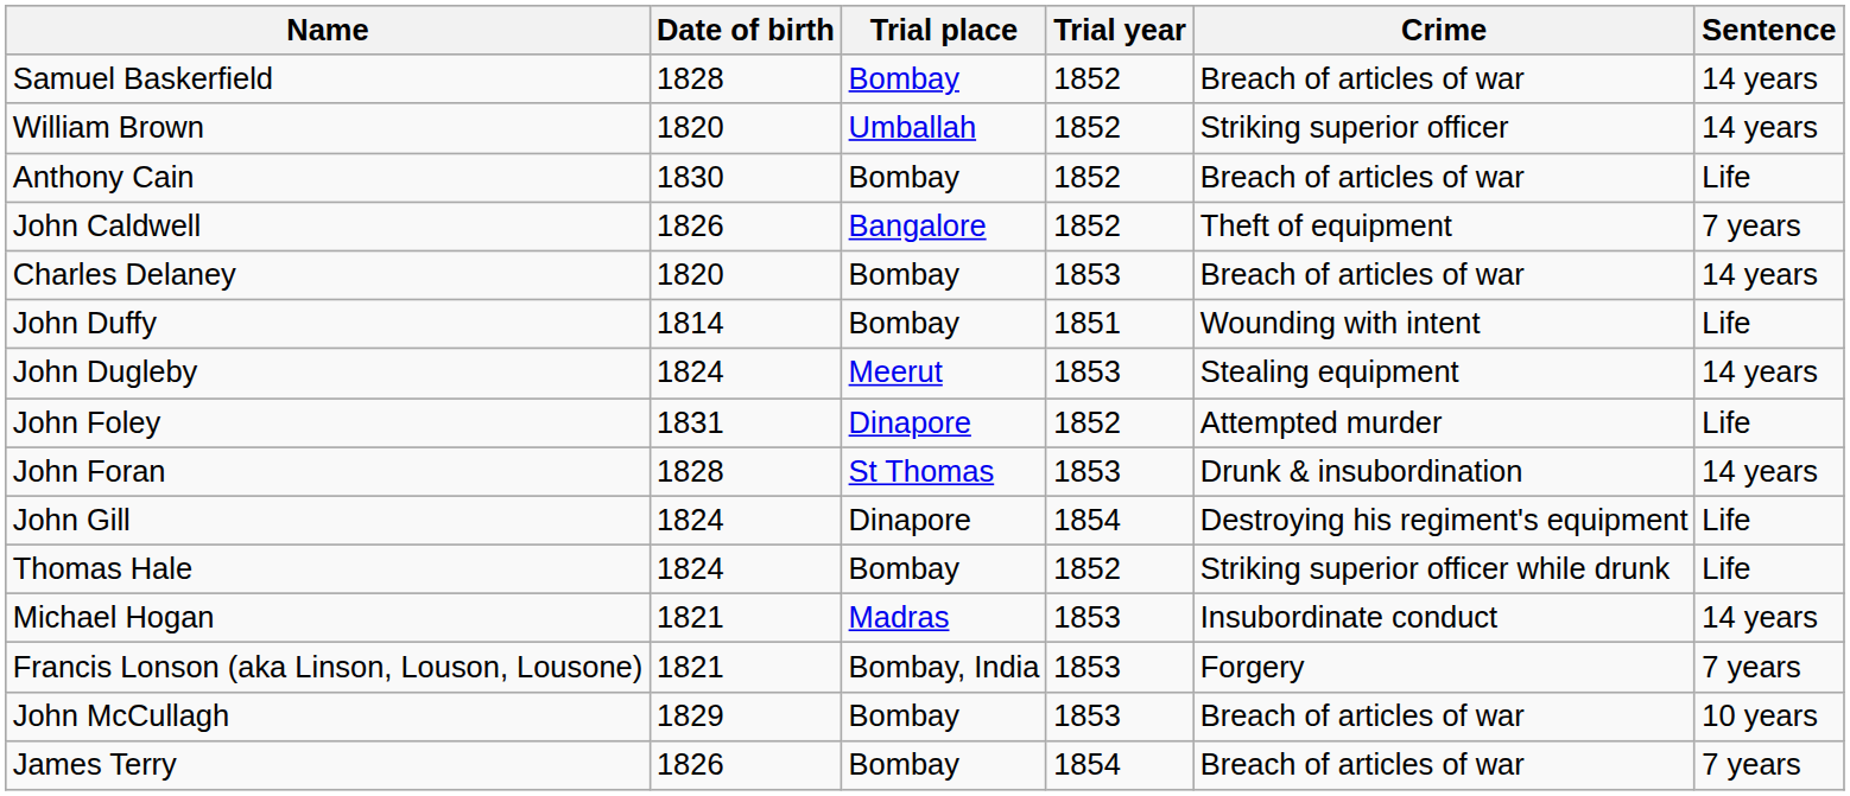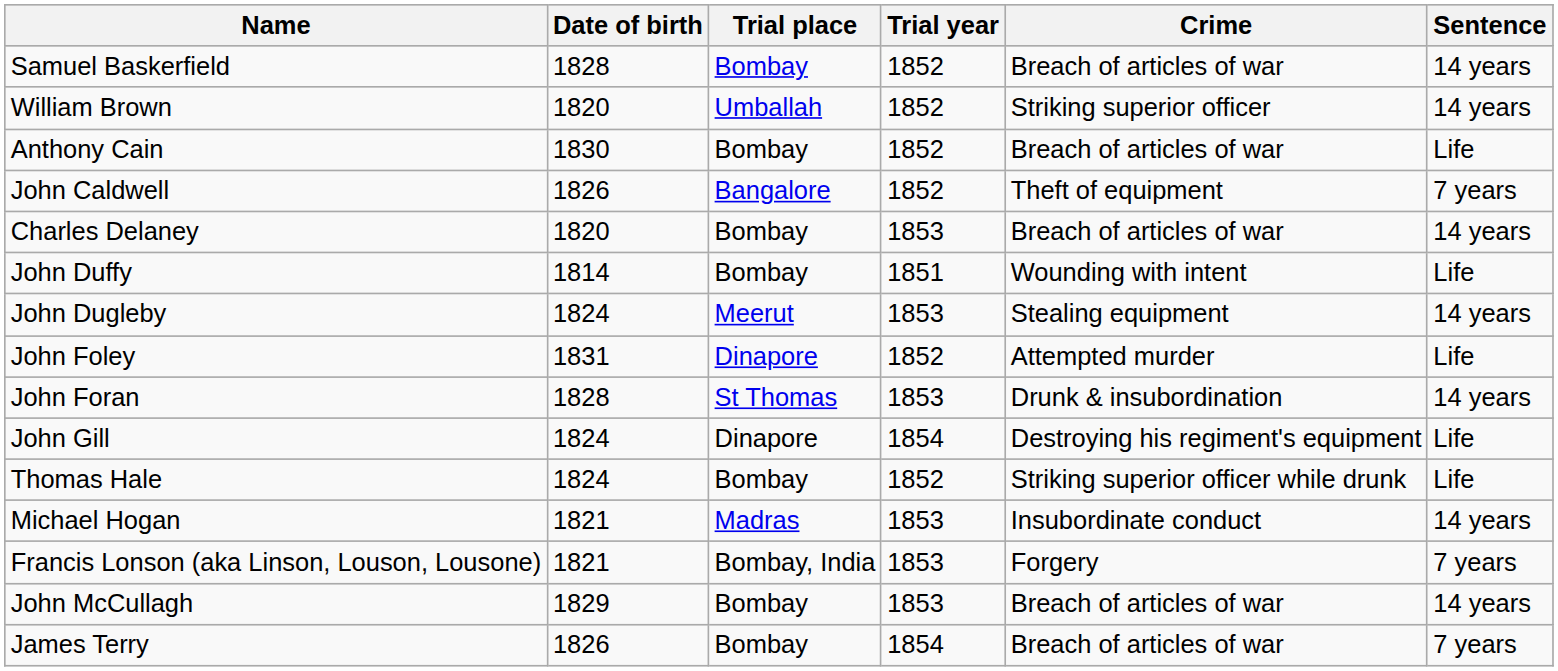John McCullagh | Sentence: 10 years -> 14 years
